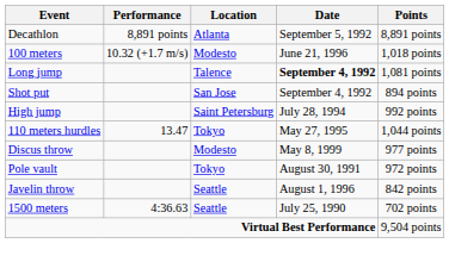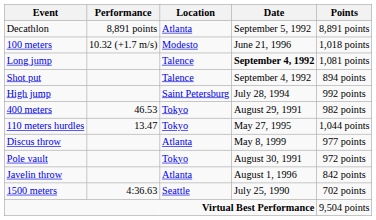Shot put | Location: San Jose -> Talence
+ row: 400 meters | 46.53 | Tokyo | August 29, 1991 | 982 points
Discus throw | Location: Modesto -> Atlanta
Javelin throw | Location: Seattle -> Atlanta
